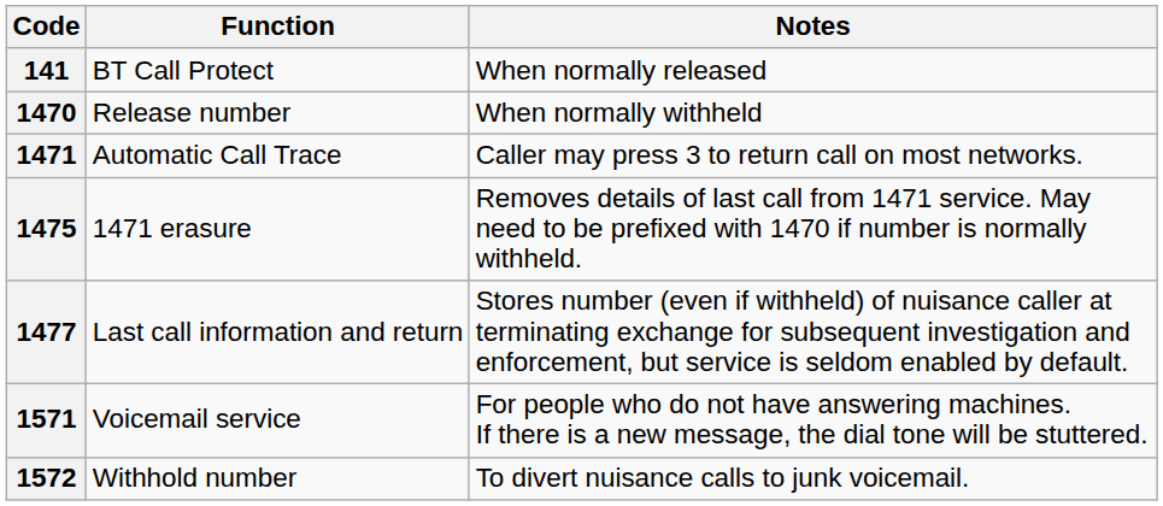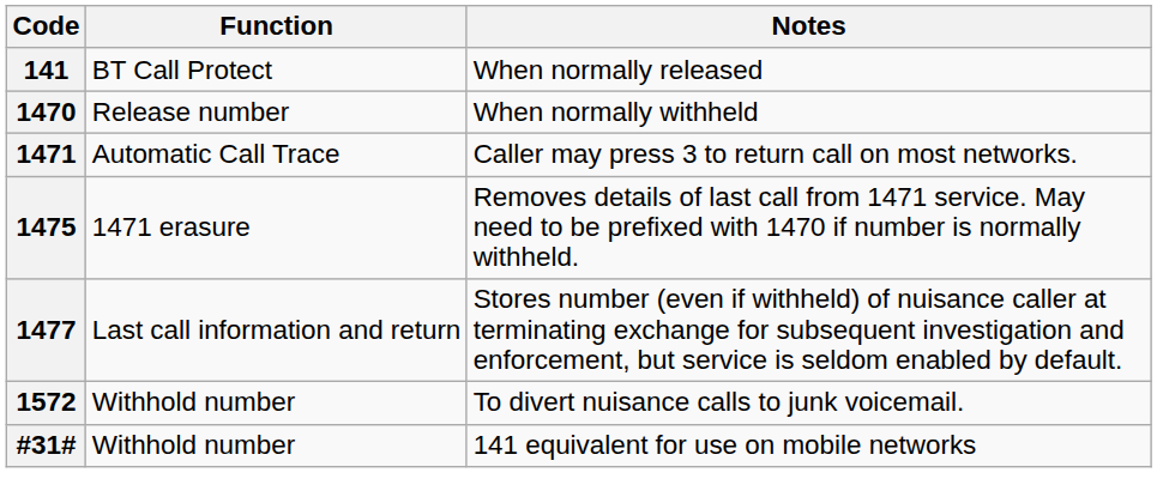- row: 1571 | Voicemail service | For people who do not have answering machines. If there is a new message, the dial tone will be stuttered.
+ row: #31# | Withhold number | 141 equivalent for use on mobile networks
